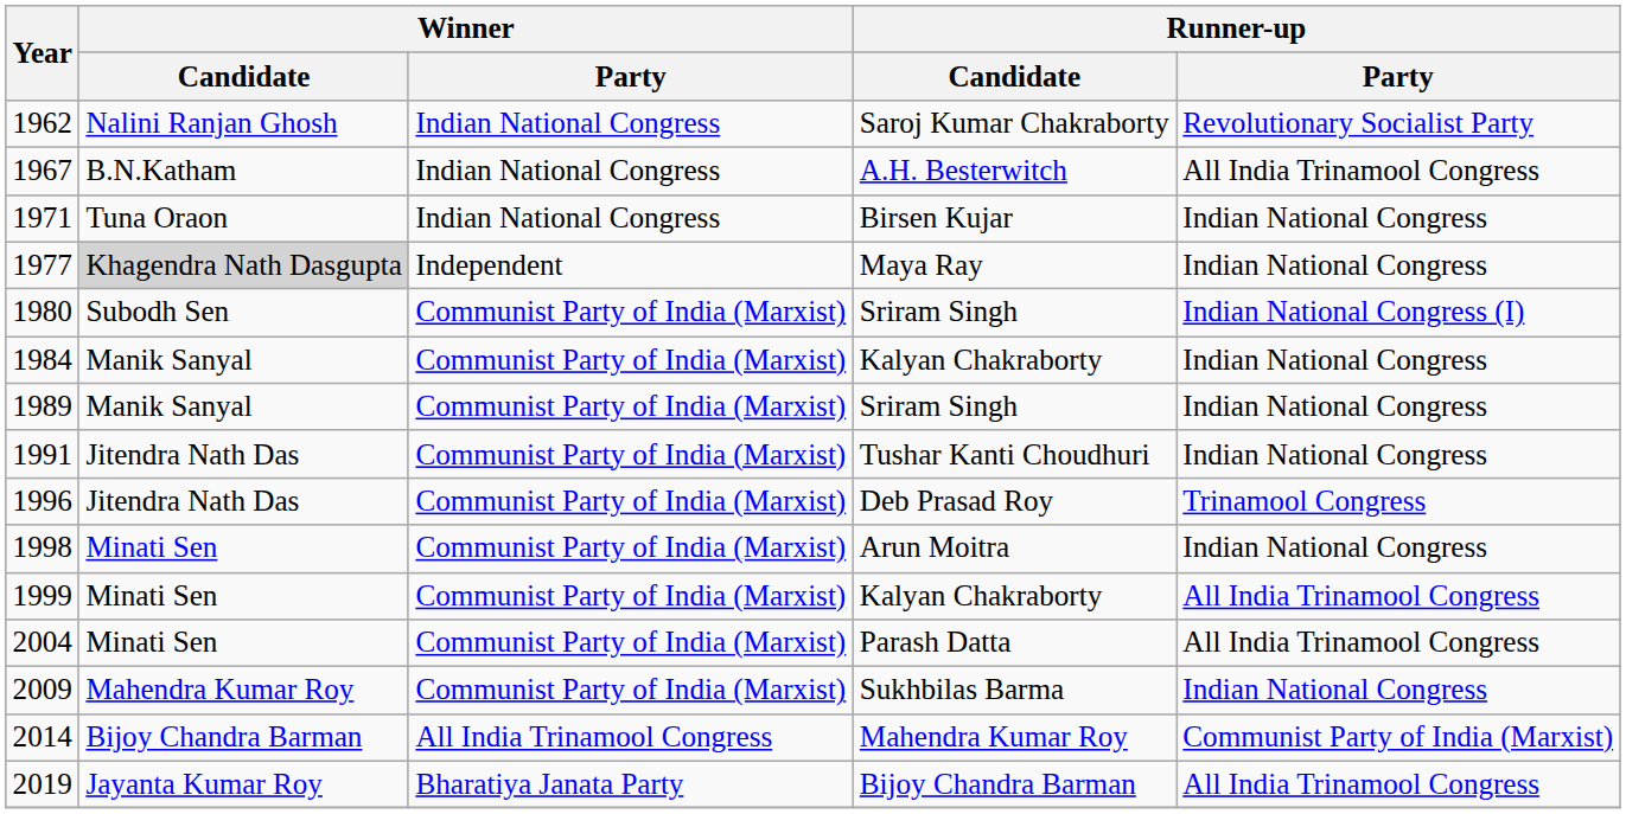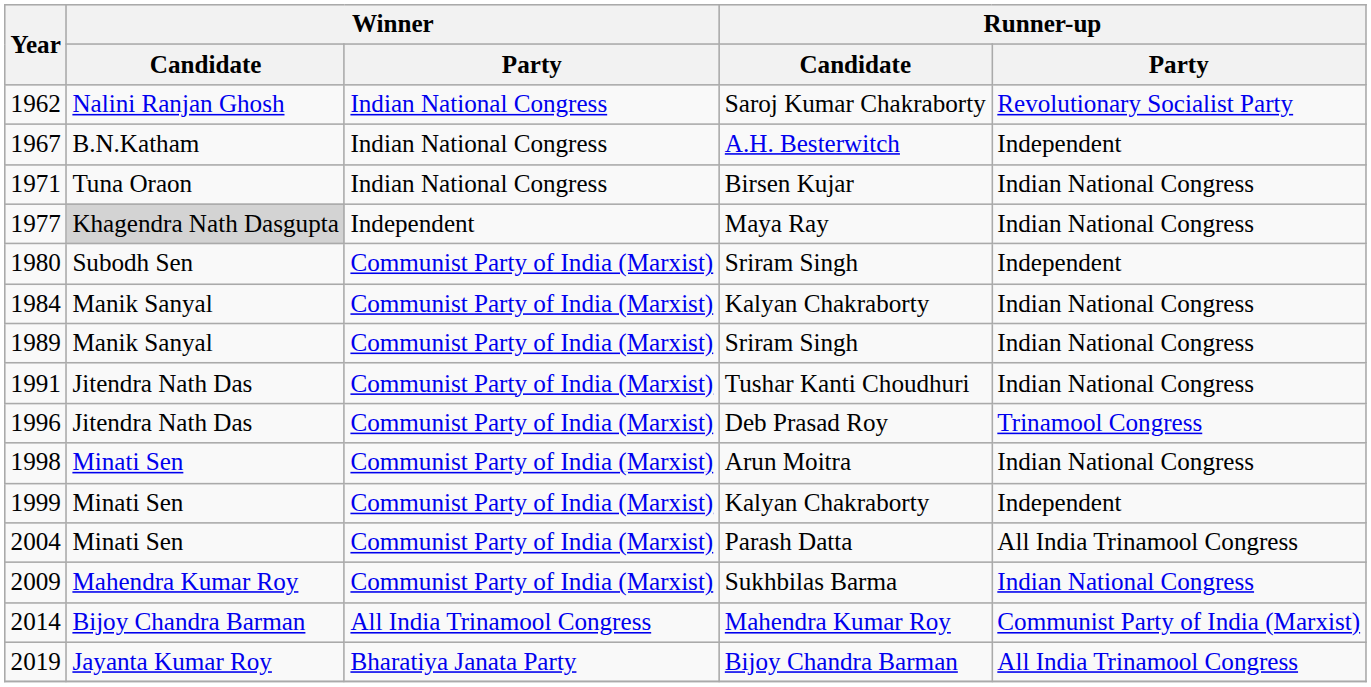1967 | Runner-up / Party: All India Trinamool Congress -> Independent
1980 | Runner-up / Party: Indian National Congress (I) -> Independent
1999 | Runner-up / Party: All India Trinamool Congress -> Independent
